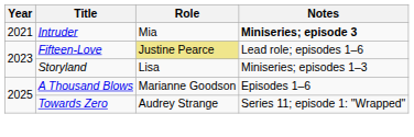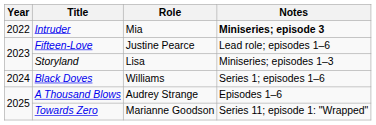Intruder | Year: 2021 -> 2022
Fifteen-Love | Role: khaki background -> no background
+ row: 2024 | Black Doves | Williams | Series 1; episodes 1–6
A Thousand Blows | Role: Marianne Goodson -> Audrey Strange
Towards Zero | Role: Audrey Strange -> Marianne Goodson
